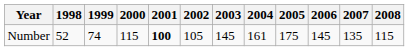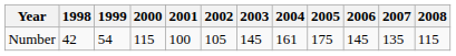Number | 1998: 52 -> 42
Number | 1999: 74 -> 54
Number | 2001: bold -> normal
